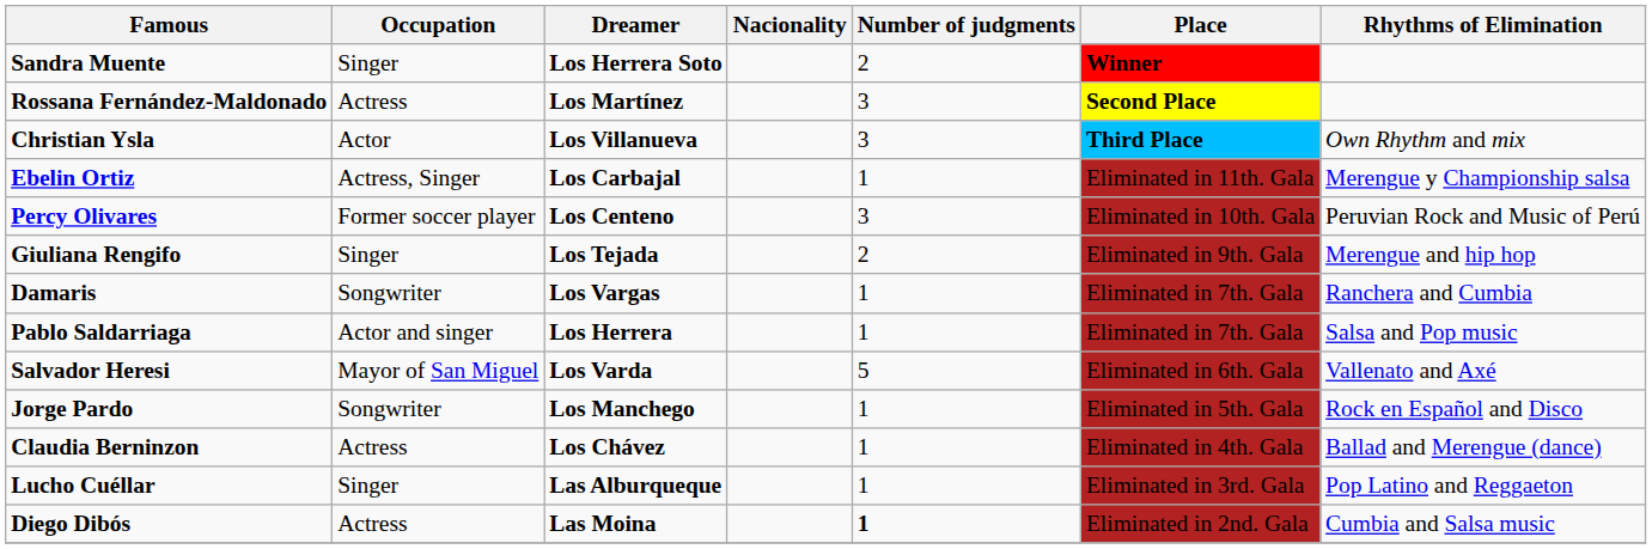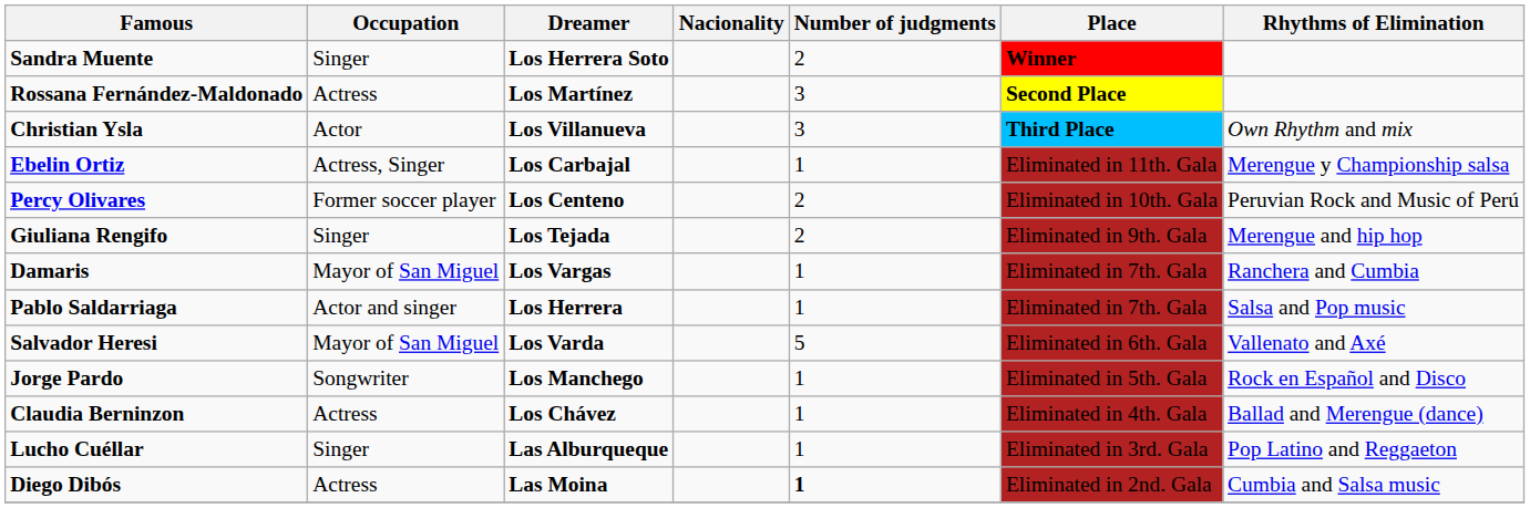Percy Olivares | Number of judgments: 3 -> 2
Damaris | Occupation: Songwriter -> Mayor of San Miguel
